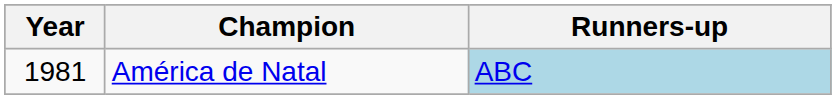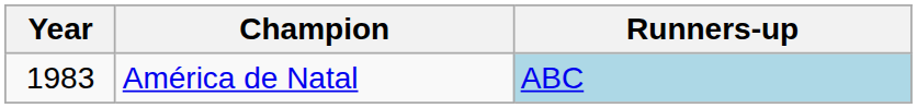América de Natal | Year: 1981 -> 1983
